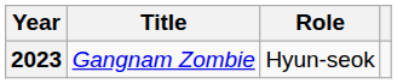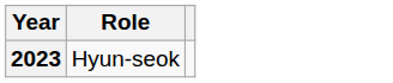- column: Title | Gangnam Zombie
